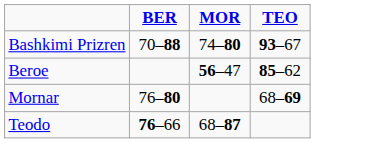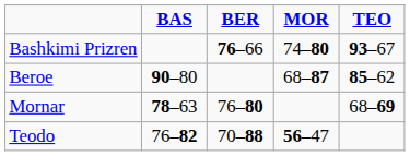+ column: BAS | 90–80 | 78–63 | 76–82
Bashkimi Prizren | BER: 70–88 -> 76–66
Beroe | MOR: 56–47 -> 68–87
Teodo | BER: 76–66 -> 70–88
Teodo | MOR: 68–87 -> 56–47
